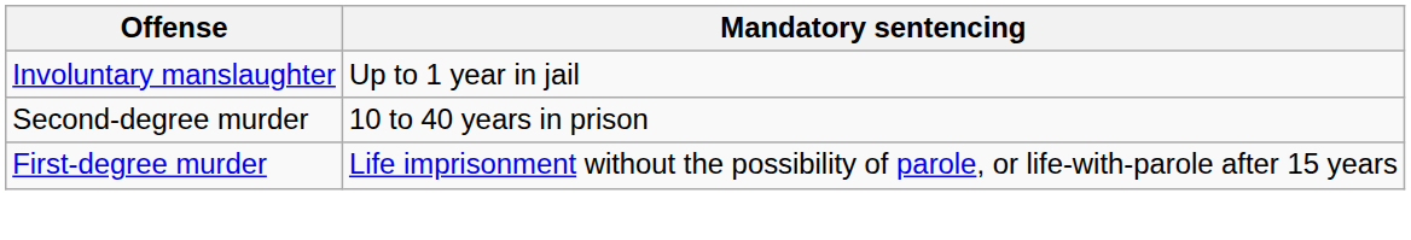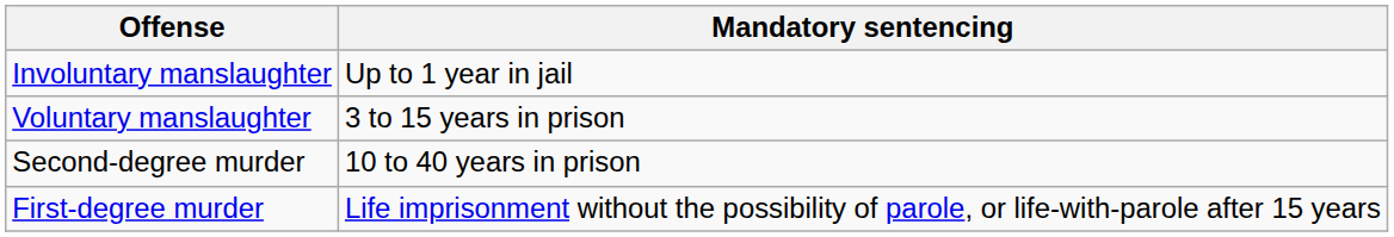+ row: Voluntary manslaughter | 3 to 15 years in prison
